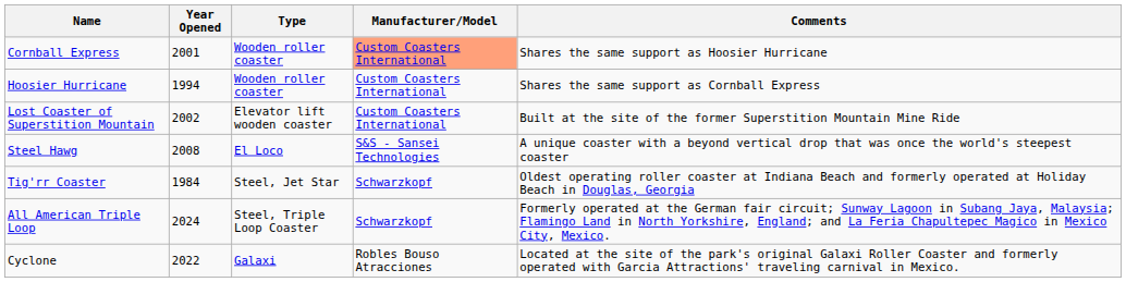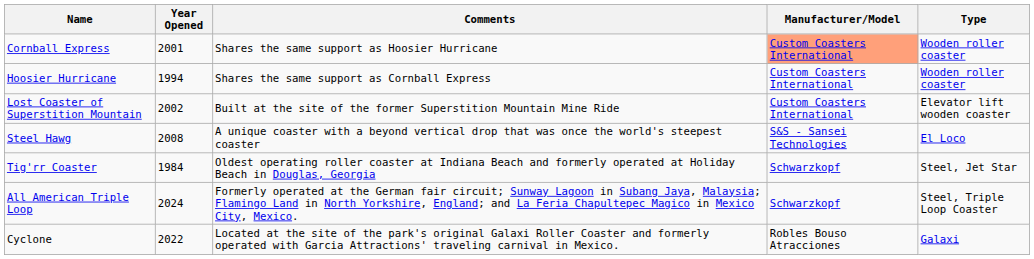columns swapped: Type <-> Comments
